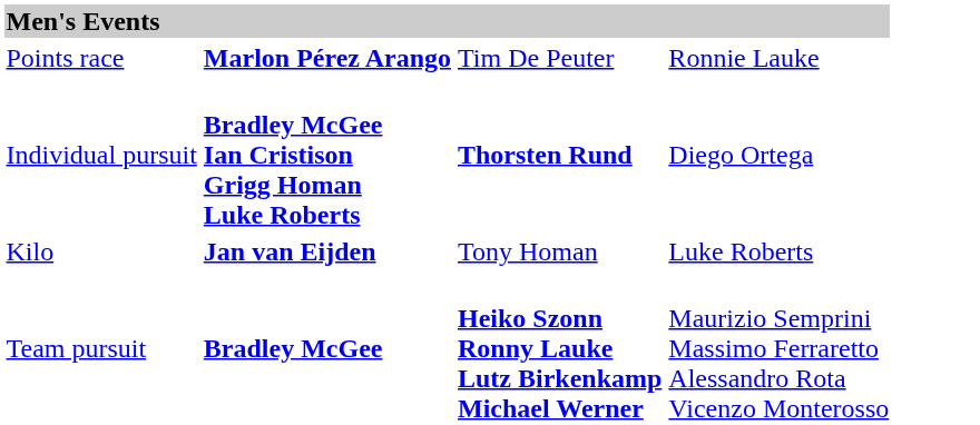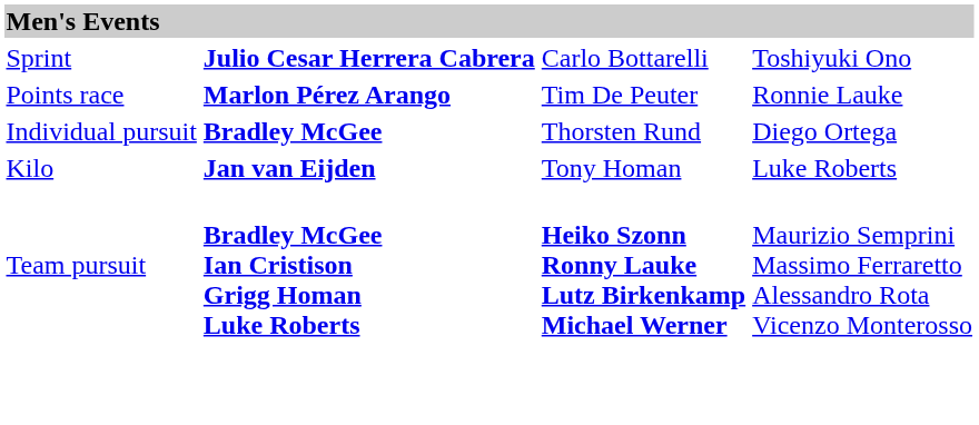+ row: Sprint | Julio Cesar Herrera Cabrera | Carlo Bottarelli | Toshiyuki Ono
Individual pursuit | column 2: Bradley McGee Ian Cristison Grigg Homan Luke Roberts -> Bradley McGee
Individual pursuit | column 3: bold -> normal
Team pursuit | column 2: Bradley McGee -> Bradley McGee Ian Cristison Grigg Homan Luke Roberts
